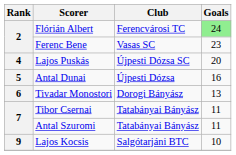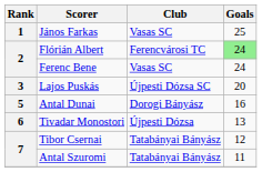+ row: 1 | János Farkas | Vasas SC | 25
Ferenc Bene | Goals: 23 -> 24
Lajos Puskás | Rank: 4 -> 3
Antal Dunai | Club: Újpesti Dózsa -> Dorogi Bányász
Tivadar Monostori | Club: Dorogi Bányász -> Újpesti Dózsa
Tibor Csernai | Goals: 11 -> 12
- row: 9 | Lajos Kocsis | Salgótarjáni BTC | 10
